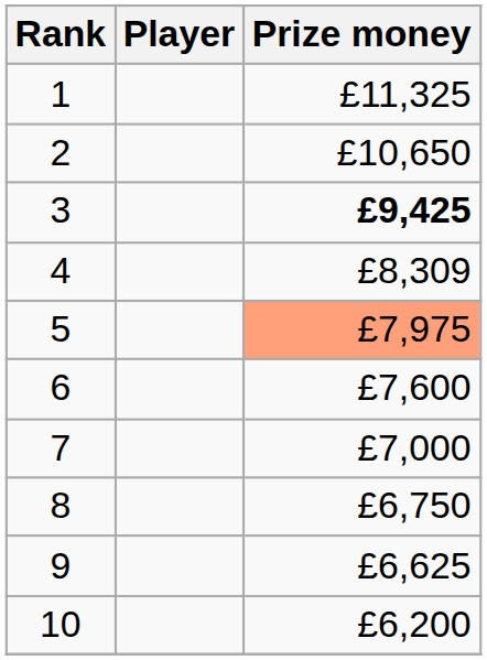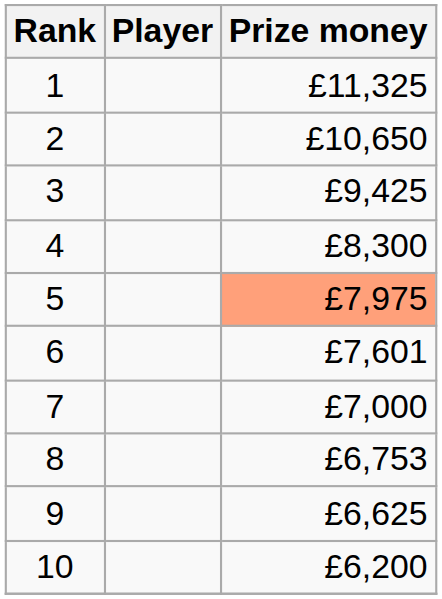3 | Prize money: bold -> normal
4 | Prize money: £8,309 -> £8,300
6 | Prize money: £7,600 -> £7,601
8 | Prize money: £6,750 -> £6,753
